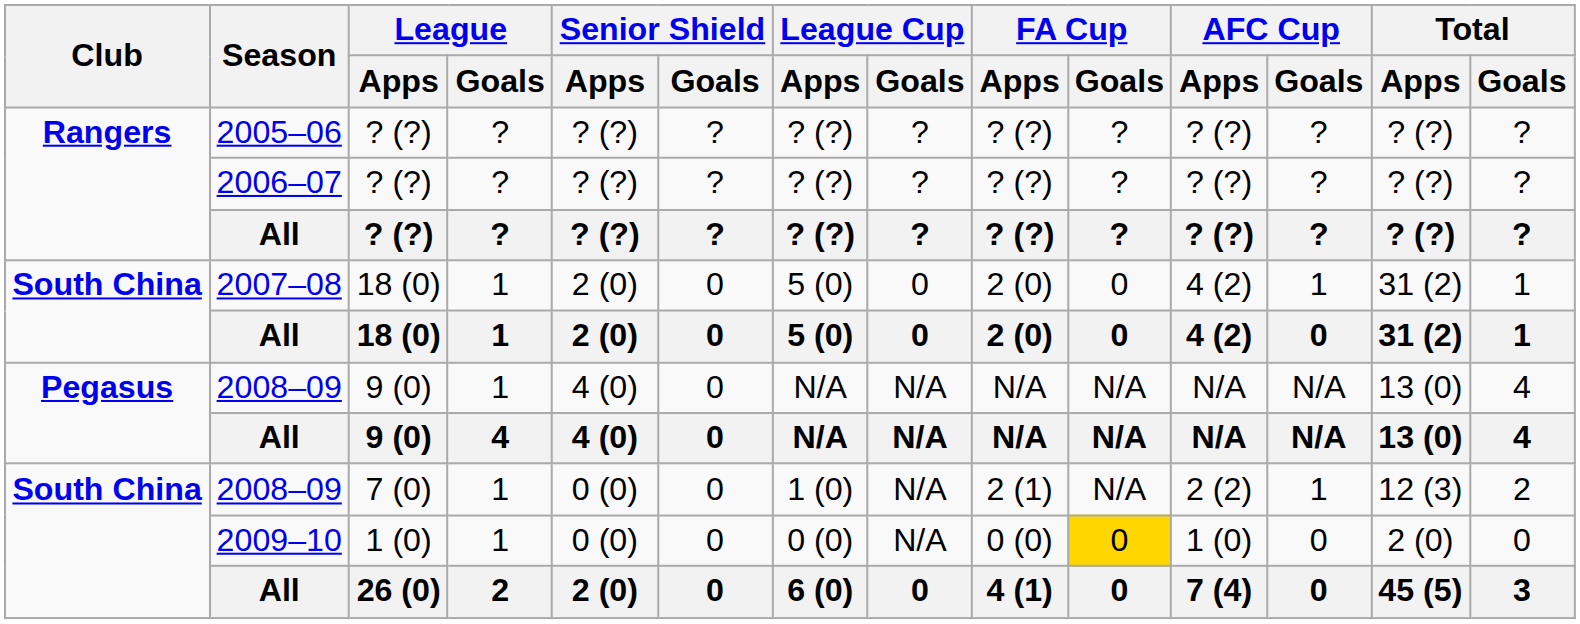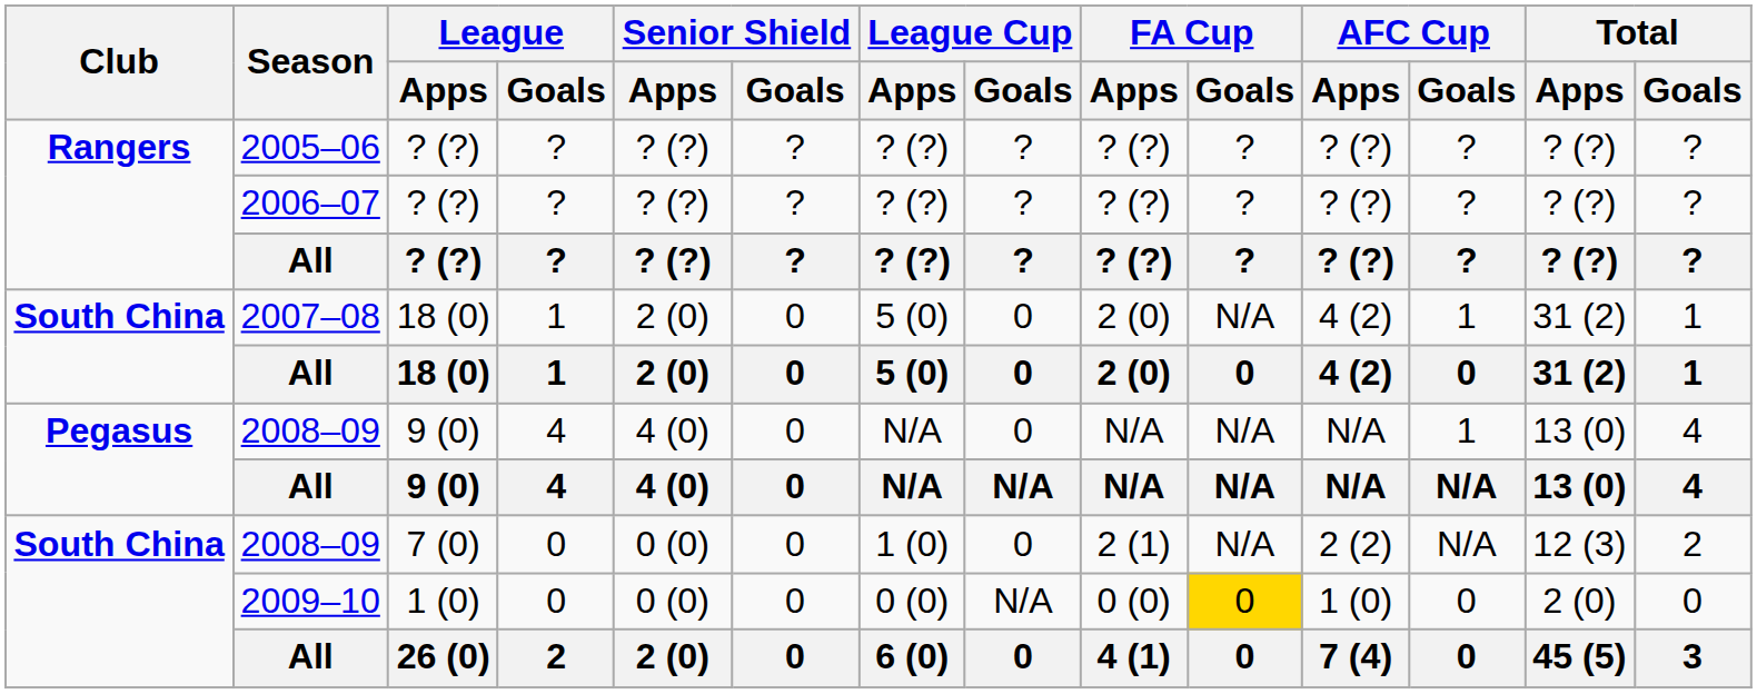2007–08 | FA Cup / Goals: 0 -> N/A
2008–09 / 9 (0) | League / Goals: 1 -> 4
2008–09 / 9 (0) | League Cup / Goals: N/A -> 0
2008–09 / 9 (0) | AFC Cup / Goals: N/A -> 1
2008–09 / 7 (0) | League / Goals: 1 -> 0
2008–09 / 7 (0) | League Cup / Goals: N/A -> 0
2008–09 / 7 (0) | AFC Cup / Goals: 1 -> N/A
2009–10 | League / Goals: 1 -> 0
